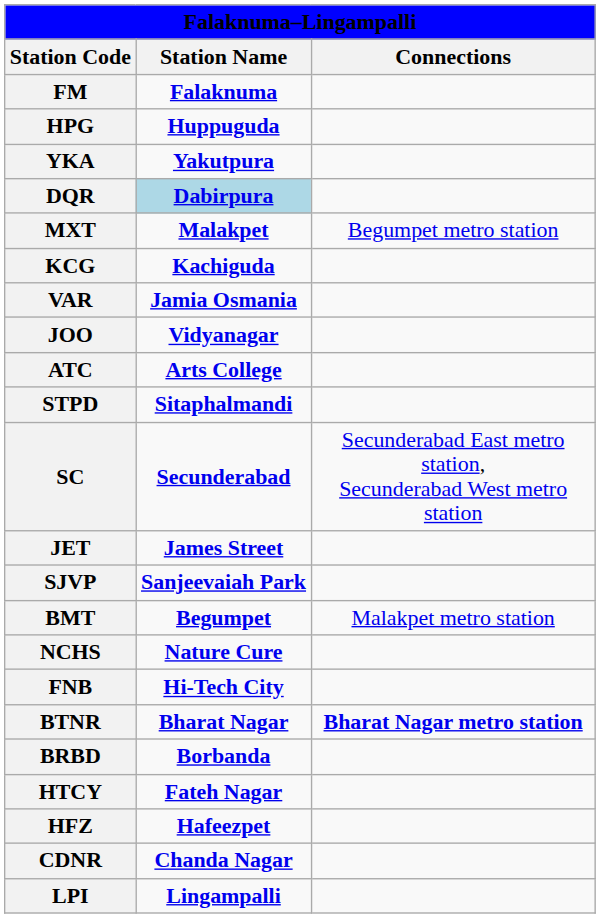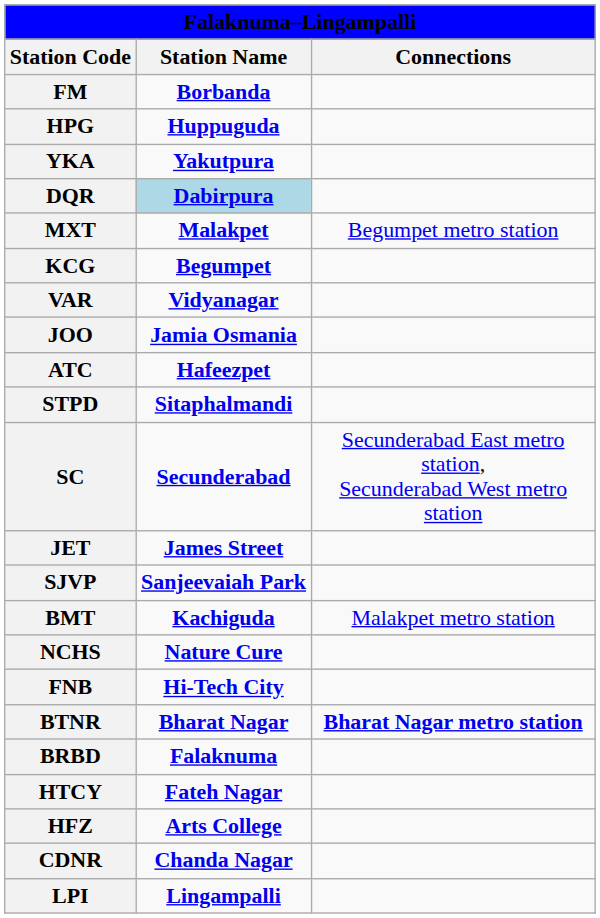FM | Station Name: Falaknuma -> Borbanda
KCG | Station Name: Kachiguda -> Begumpet
VAR | Station Name: Jamia Osmania -> Vidyanagar
JOO | Station Name: Vidyanagar -> Jamia Osmania
ATC | Station Name: Arts College -> Hafeezpet
BMT | Station Name: Begumpet -> Kachiguda
BRBD | Station Name: Borbanda -> Falaknuma
HFZ | Station Name: Hafeezpet -> Arts College
